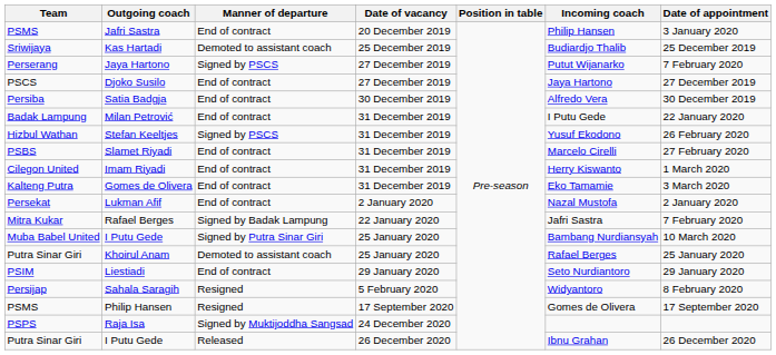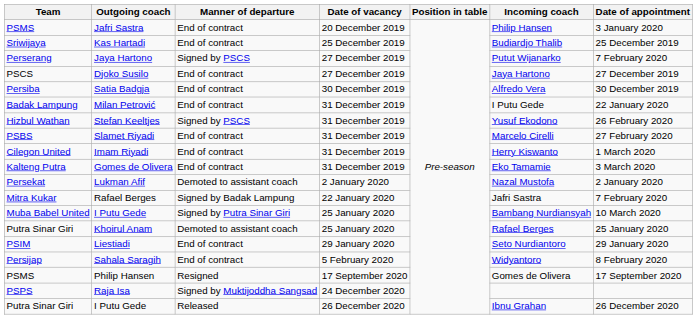Kas Hartadi | Manner of departure: Demoted to assistant coach -> End of contract
Lukman Afif | Manner of departure: End of contract -> Demoted to assistant coach
Sahala Saragih | Manner of departure: Resigned -> End of contract
